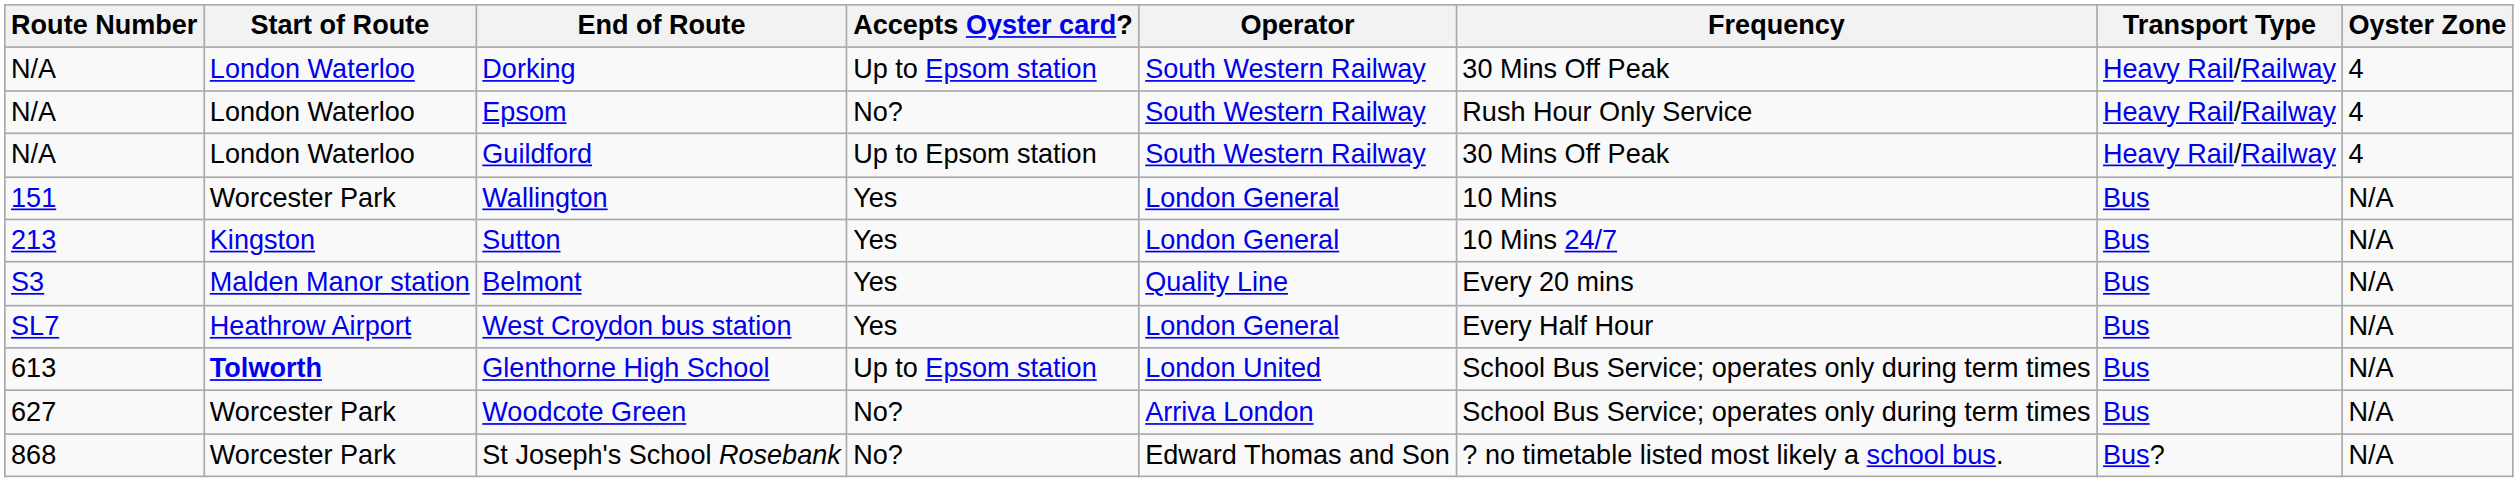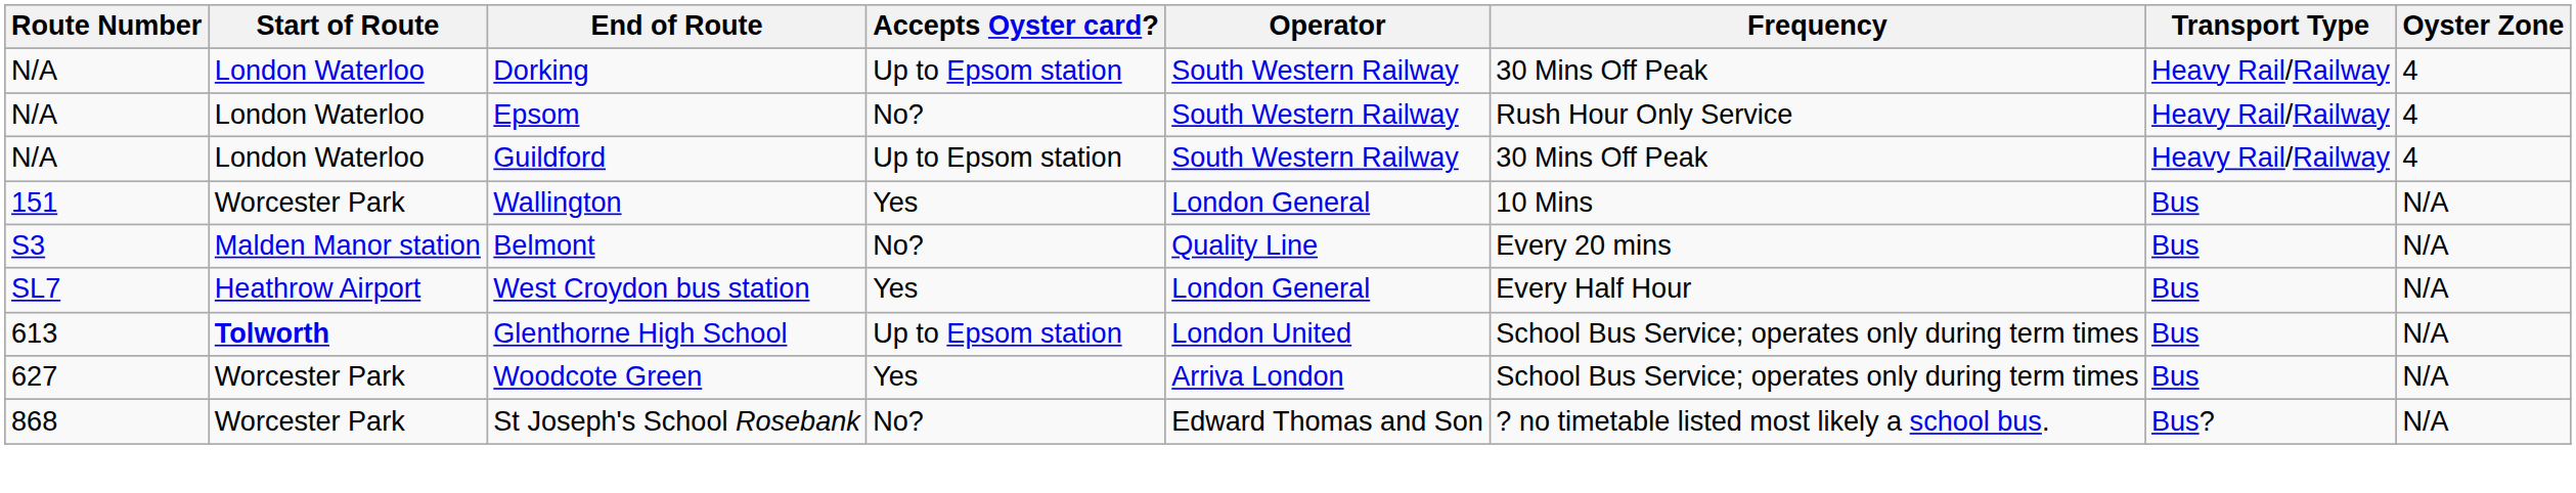- row: 213 | Kingston | Sutton | Yes | London General | 10 Mins 24/7 | Bus | N/A
Belmont | Accepts Oyster card?: Yes -> No?
Woodcote Green | Accepts Oyster card?: No? -> Yes
